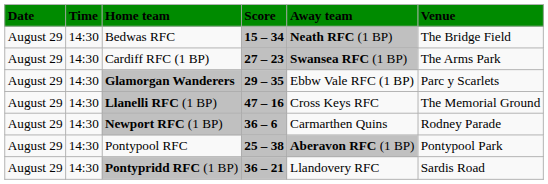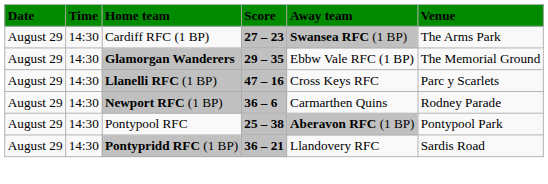- row: August 29 | 14:30 | Bedwas RFC | 15 – 34 | Neath RFC (1 BP) | The Bridge Field
Glamorgan Wanderers | Venue: Parc y Scarlets -> The Memorial Ground
Llanelli RFC (1 BP) | Venue: The Memorial Ground -> Parc y Scarlets
